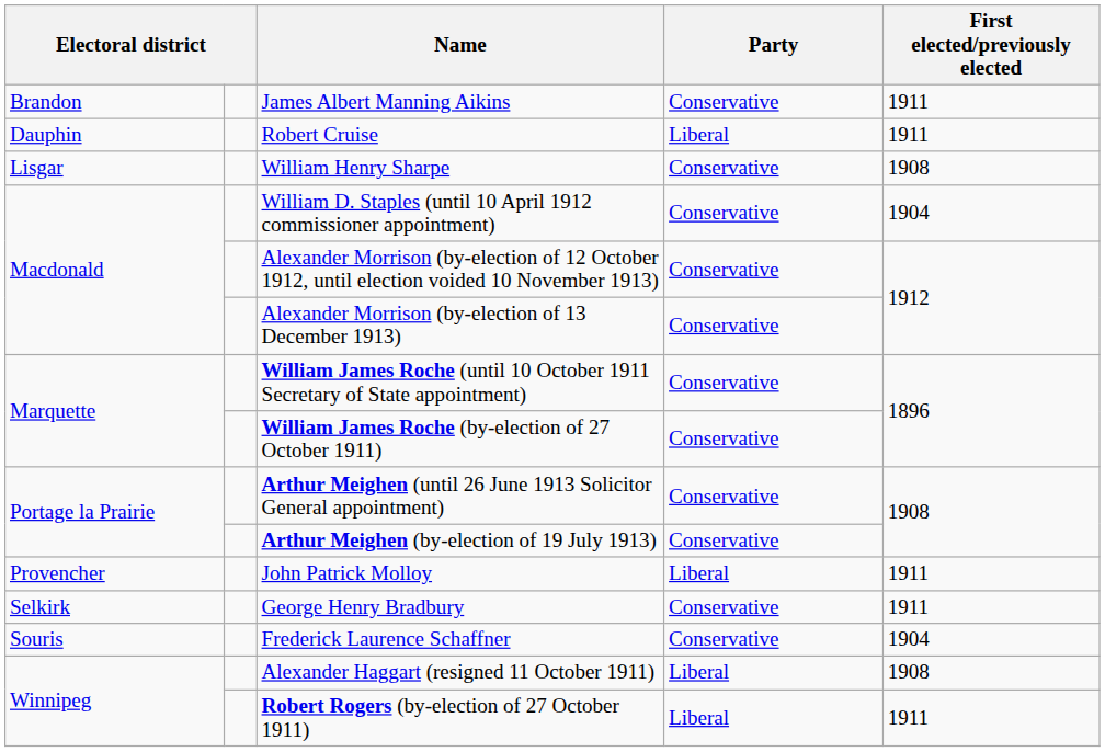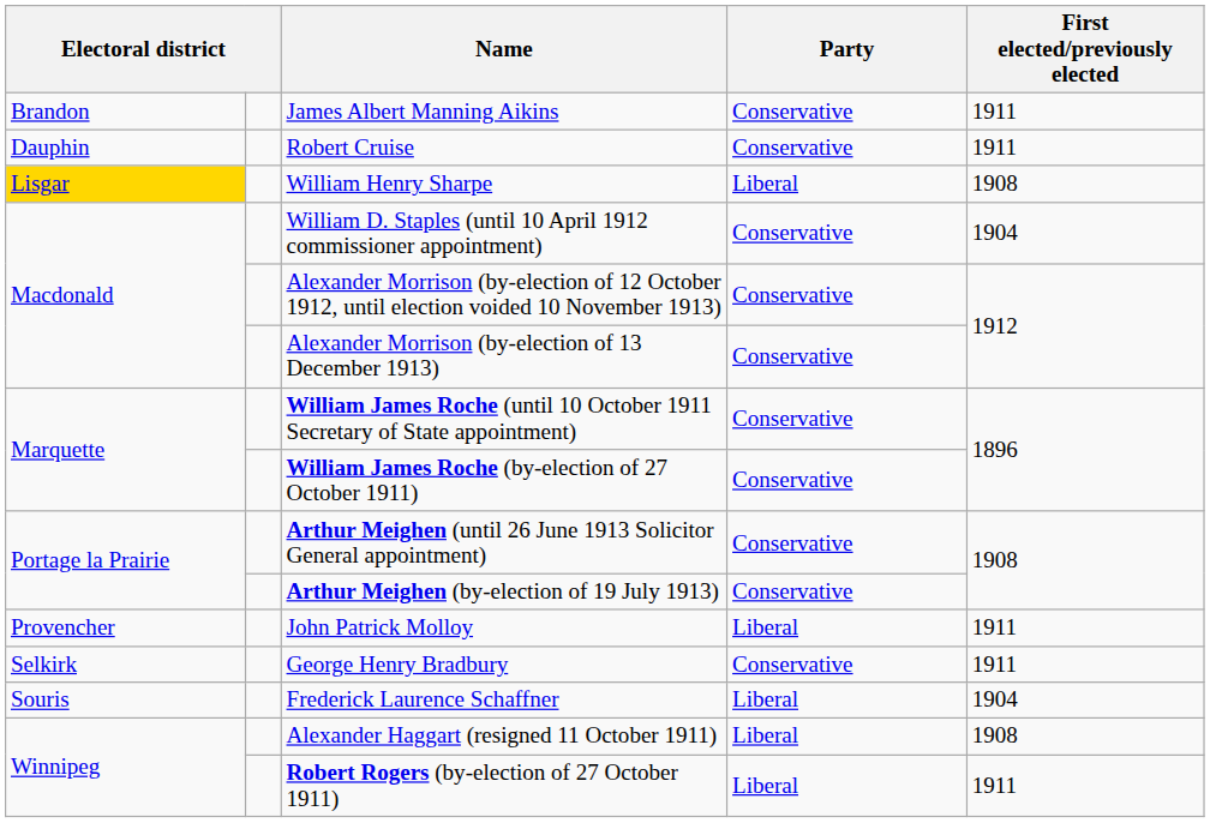Robert Cruise | Party: Liberal -> Conservative
William Henry Sharpe | column 1: no background -> gold background
William Henry Sharpe | Party: Conservative -> Liberal
Frederick Laurence Schaffner | Party: Conservative -> Liberal
